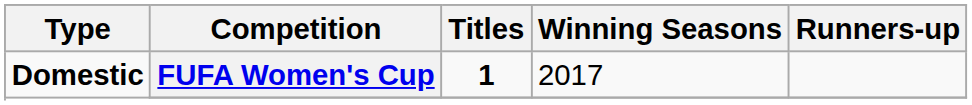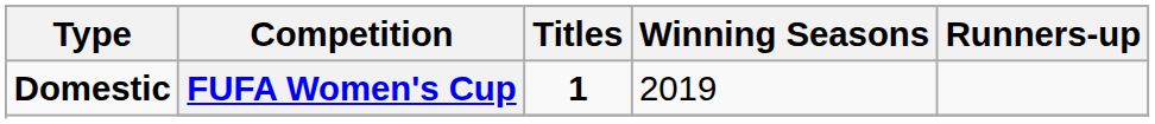FUFA Women's Cup | Winning Seasons: 2017 -> 2019
